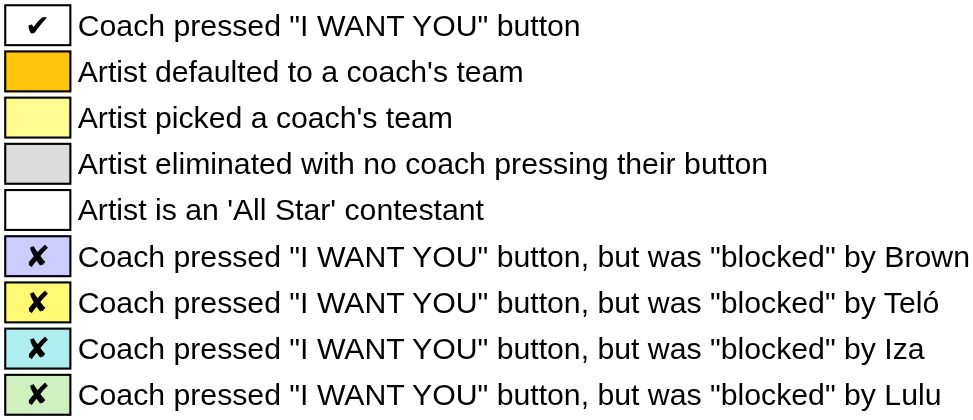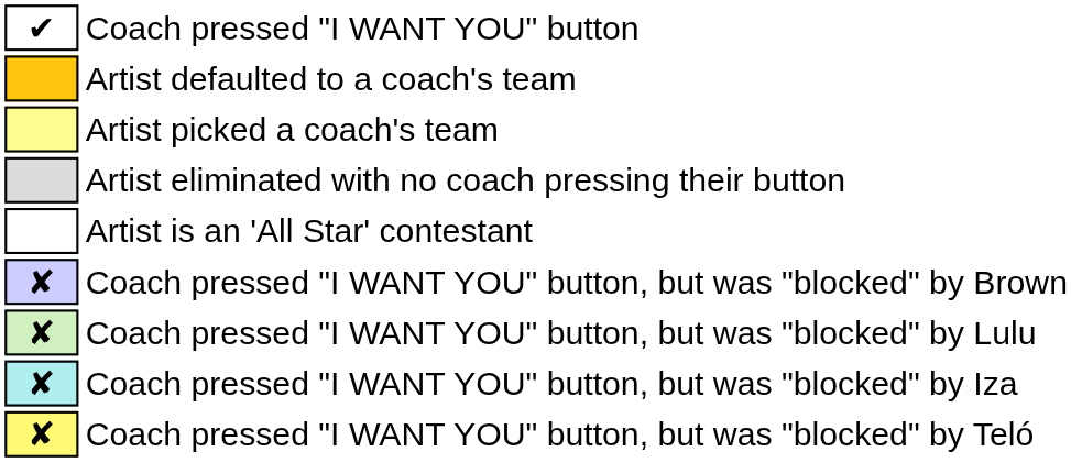rows swapped: Coach pressed "I WANT YOU" button, but was "blocked" by Teló <-> Coach pressed "I WANT YOU" button, but was "blocked" by Lulu
